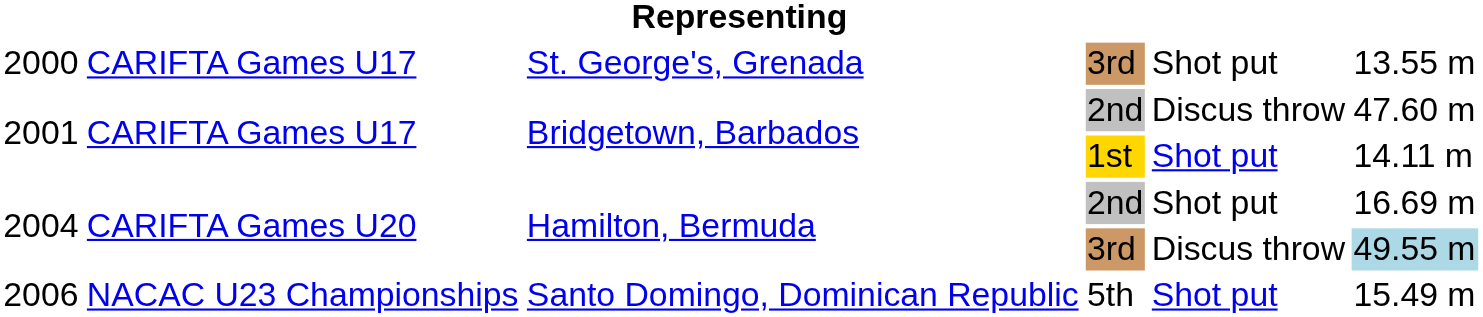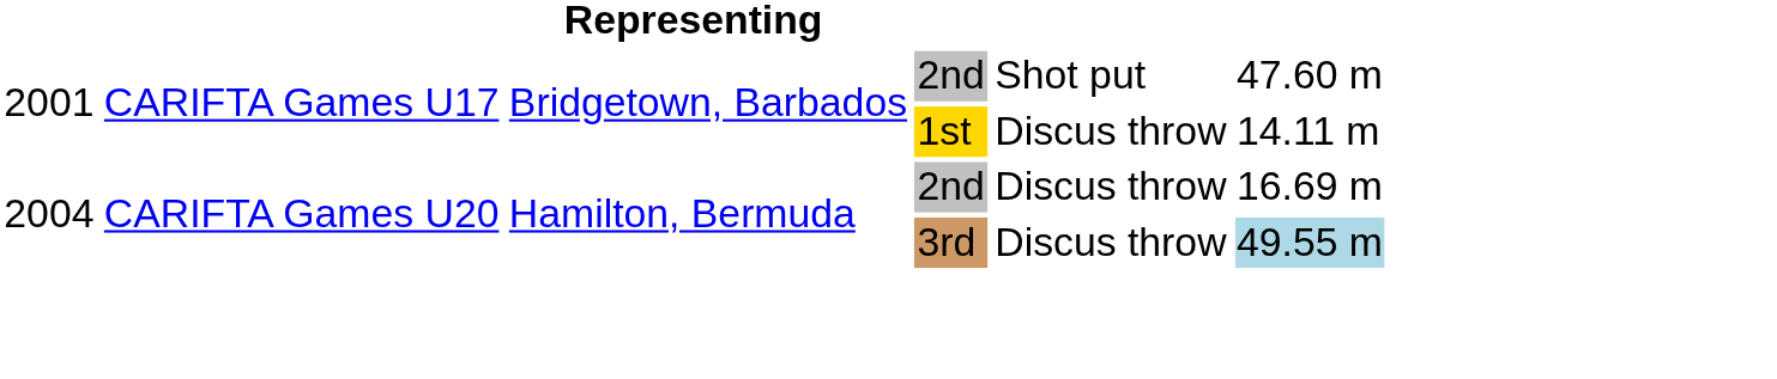- row: 2000 | CARIFTA Games U17 | St. George's, Grenada | 3rd | Shot put | 13.55 m
2001 / 2nd | column 5: Discus throw -> Shot put
2001 / 1st | column 5: Shot put -> Discus throw
2004 / 2nd | column 5: Shot put -> Discus throw
- row: 2006 | NACAC U23 Championships | Santo Domingo, Dominican Republic | 5th | Shot put | 15.49 m
